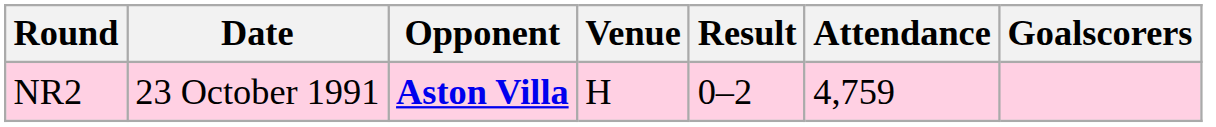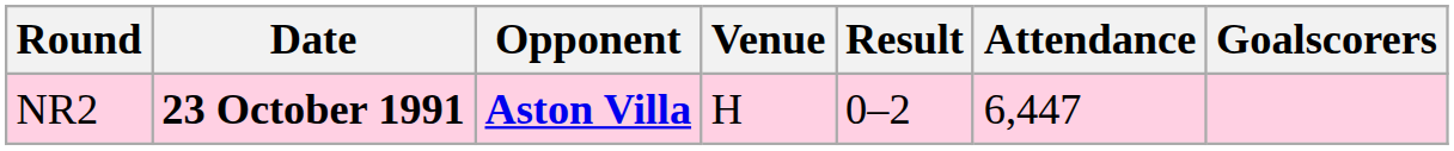NR2 | Date: normal -> bold
NR2 | Attendance: 4,759 -> 6,447
